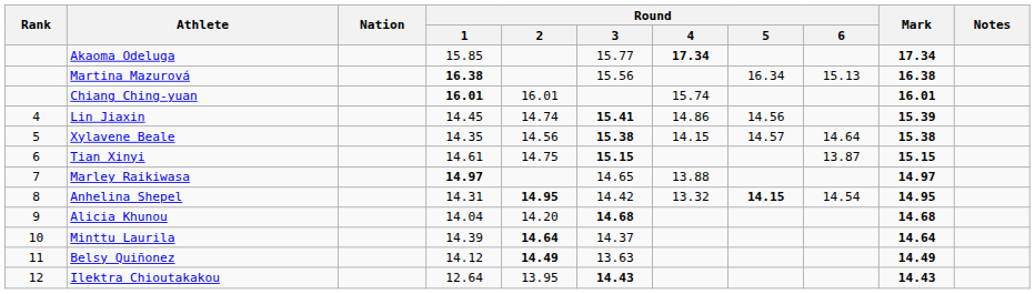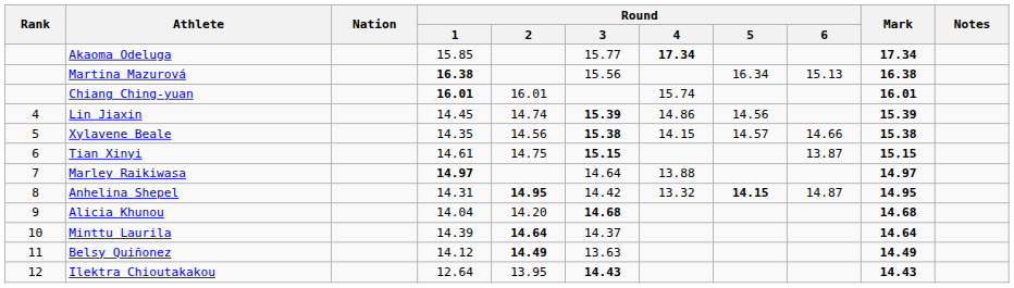Lin Jiaxin | Round / 3: 15.41 -> 15.39
Xylavene Beale | Round / 6: 14.64 -> 14.66
Marley Raikiwasa | Round / 3: 14.65 -> 14.64
Anhelina Shepel | Round / 6: 14.54 -> 14.87
